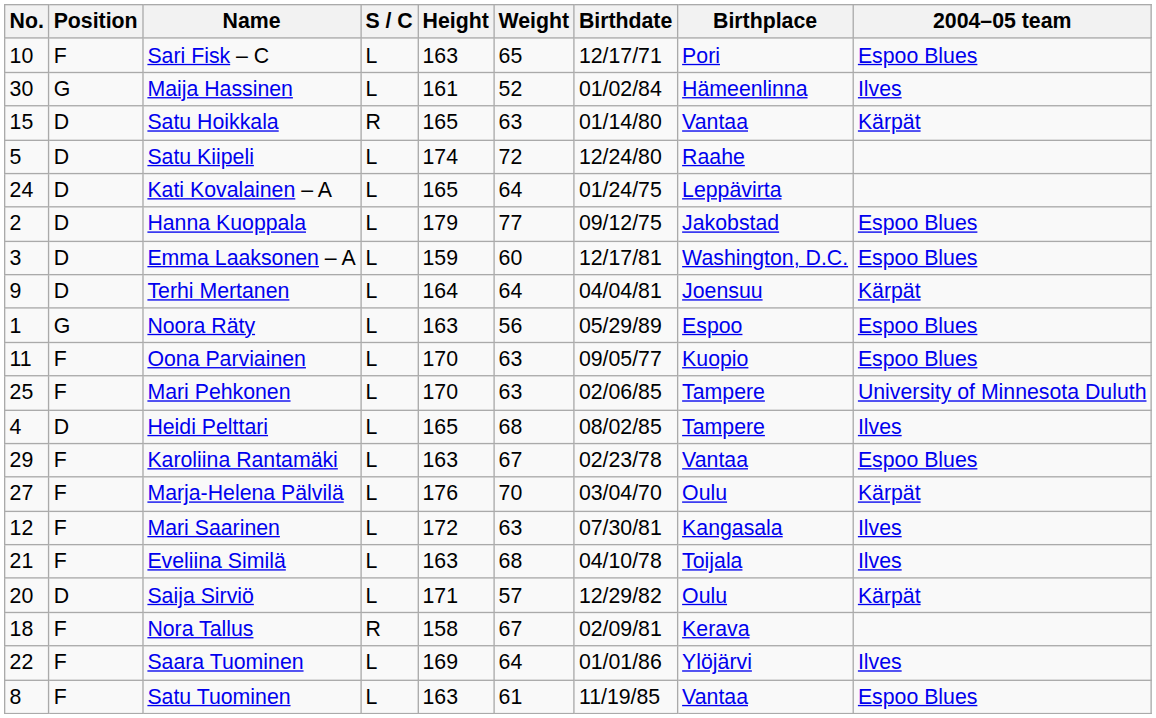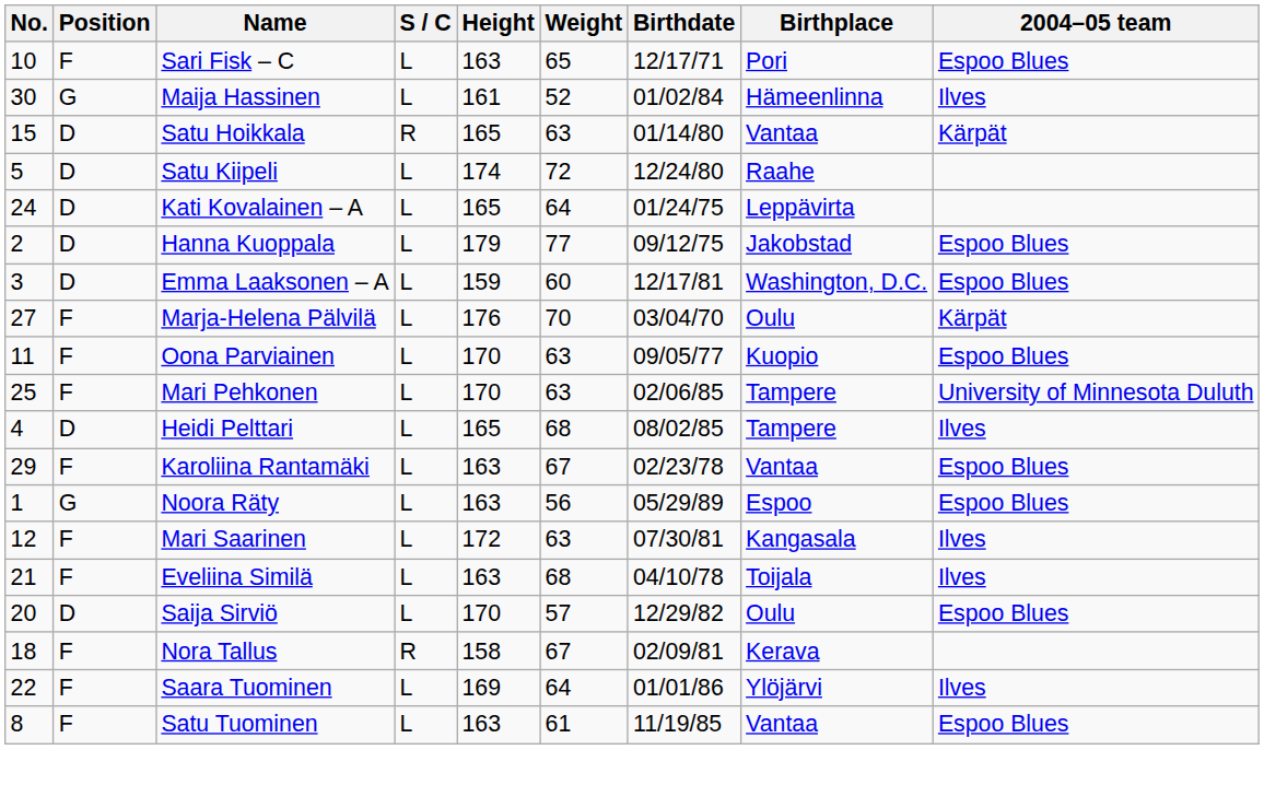- row: 9 | D | Terhi Mertanen | L | 164 | 64 | 04/04/81 | Joensuu | Kärpät
rows swapped: Marja-Helena Pälvilä <-> Noora Räty
Saija Sirviö | Height: 171 -> 170
Saija Sirviö | 2004–05 team: Kärpät -> Espoo Blues
